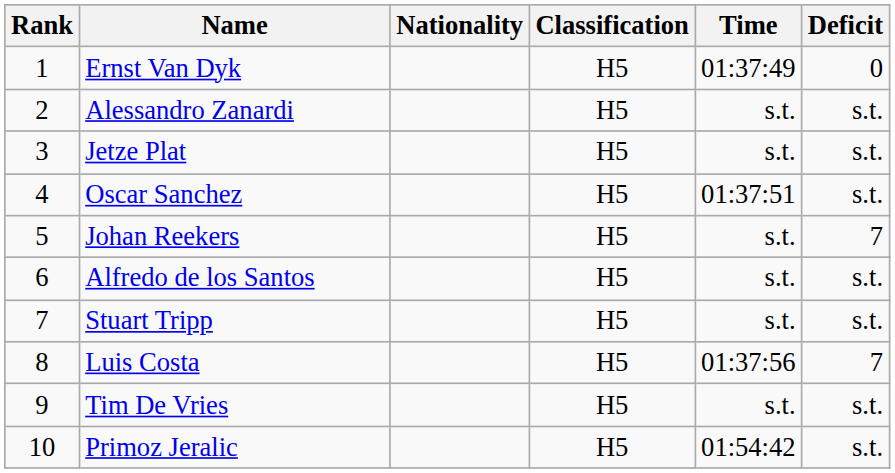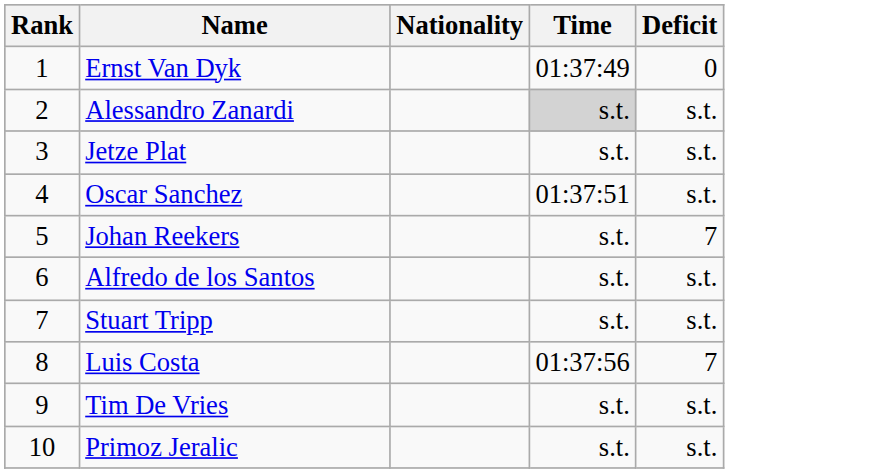- column: Classification | H5 | H5 | H5 | H5 | H5 | H5 | H5 | H5 | H5 | H5
Alessandro Zanardi | Time: no background -> lightgrey background
Primoz Jeralic | Time: 01:54:42 -> s.t.
